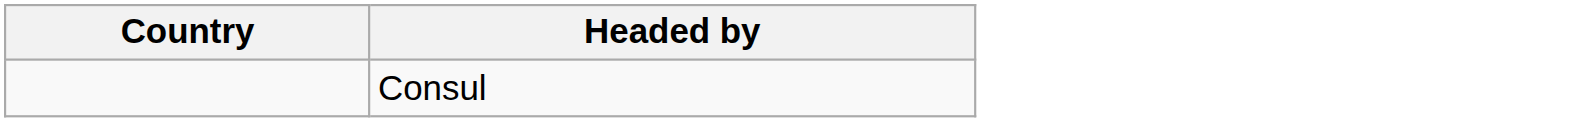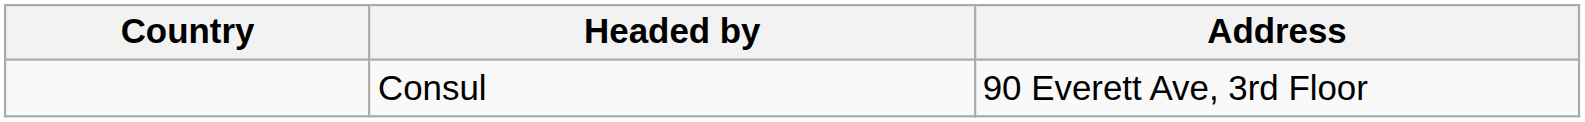+ column: Address | 90 Everett Ave, 3rd Floor
